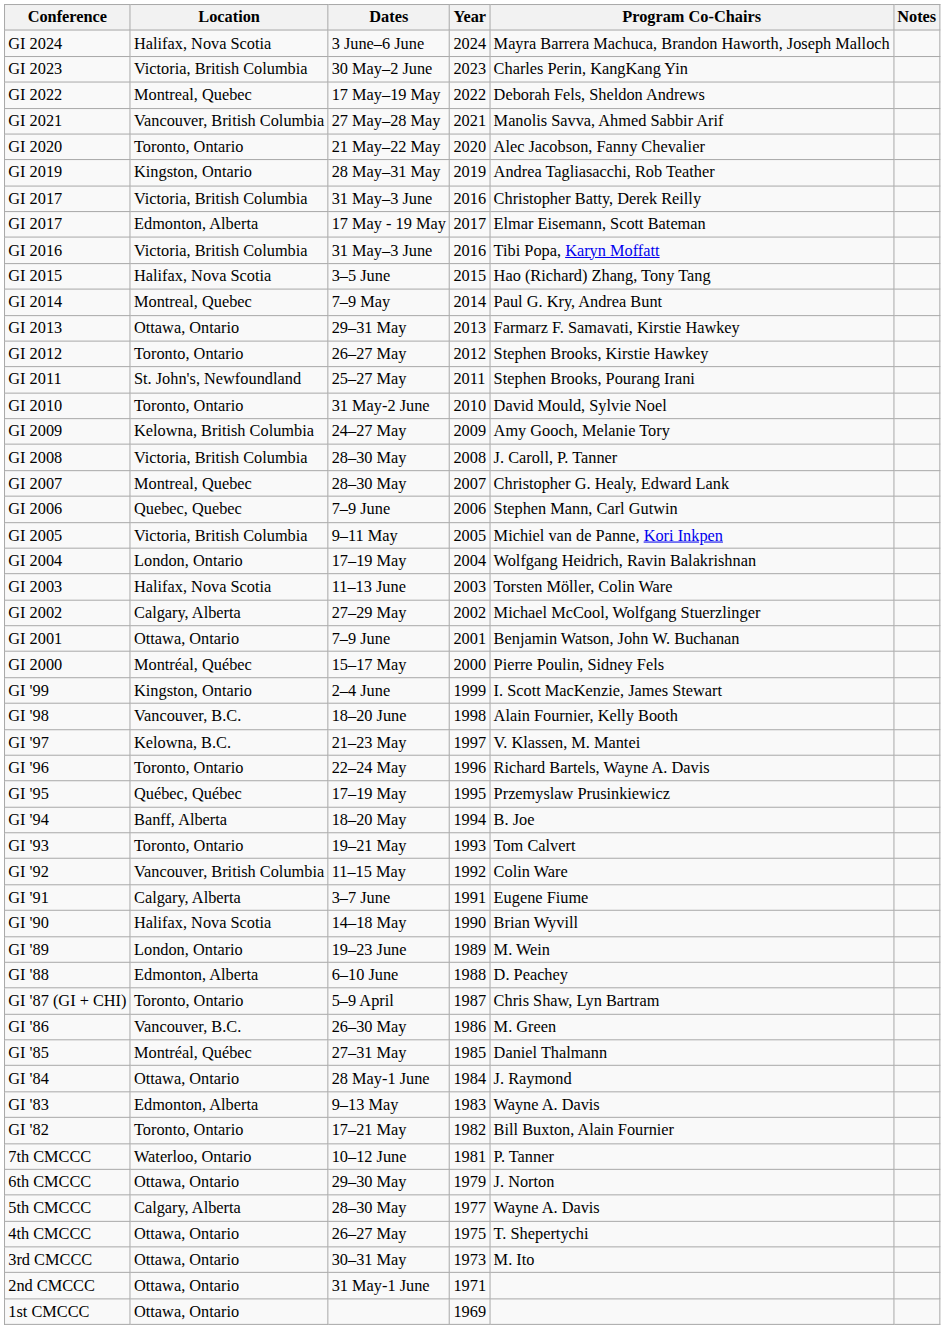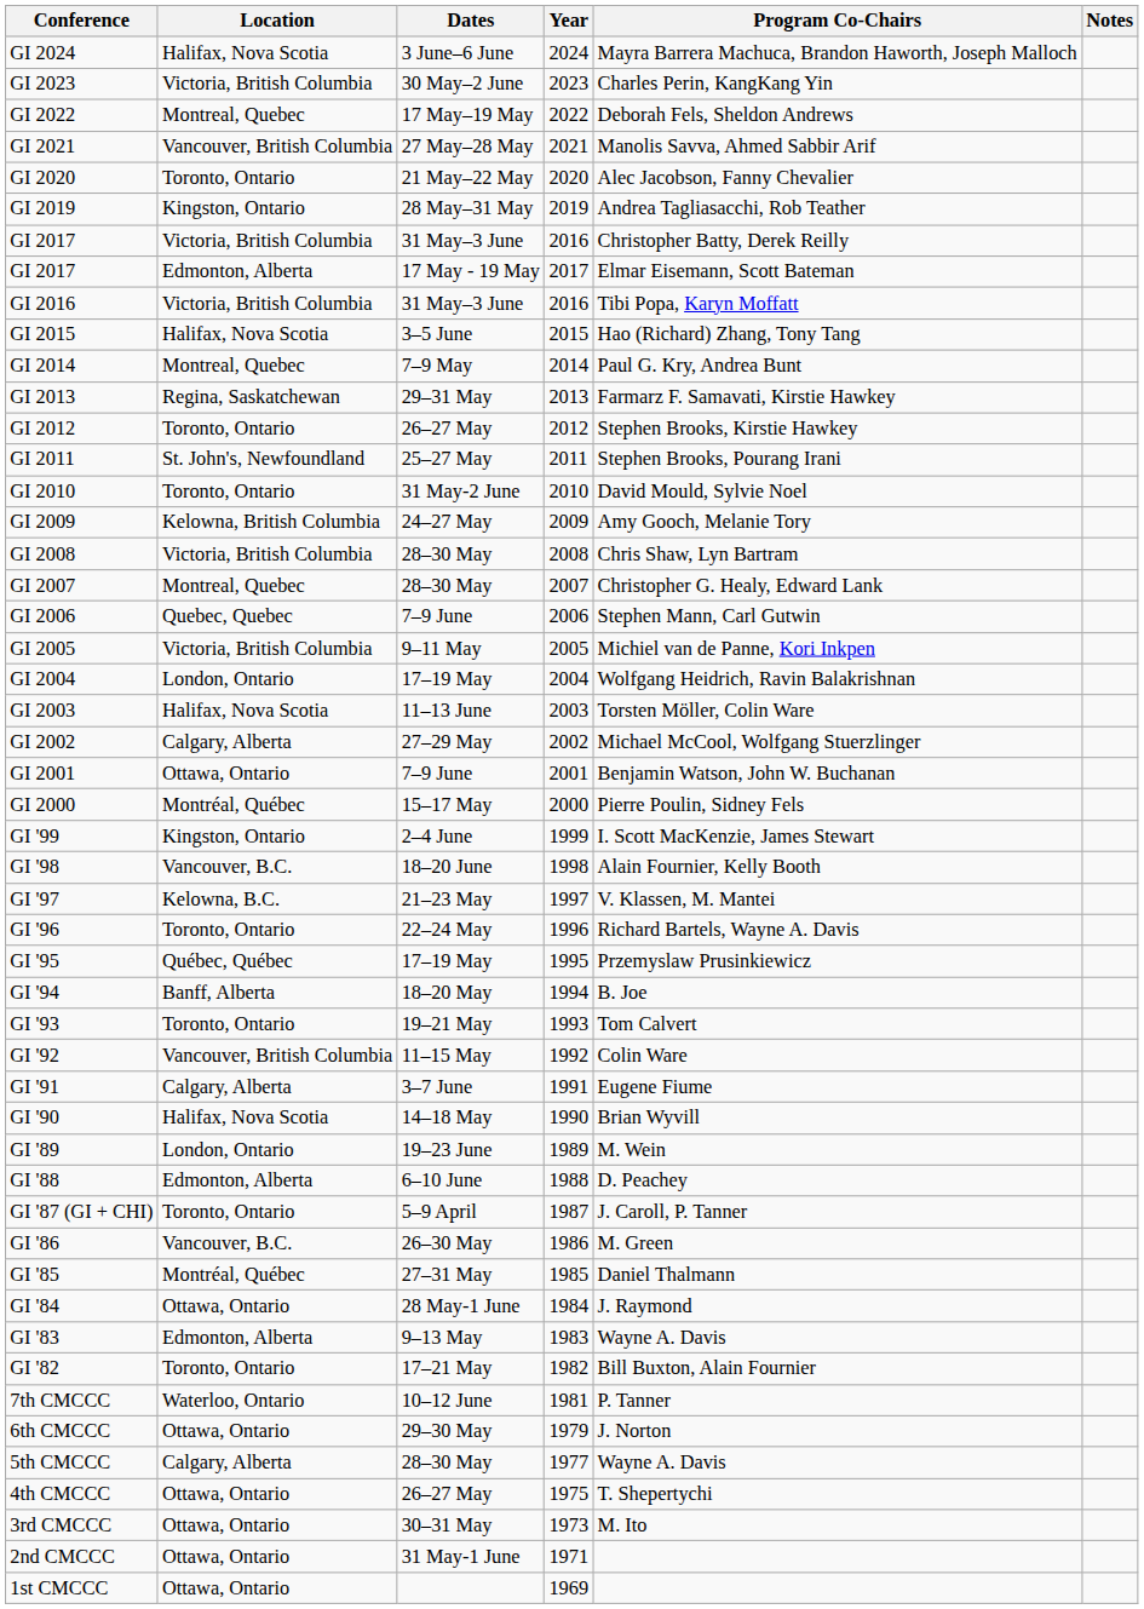GI 2013 | Location: Ottawa, Ontario -> Regina, Saskatchewan
GI 2008 | Program Co-Chairs: J. Caroll, P. Tanner -> Chris Shaw, Lyn Bartram
GI '87 (GI + CHI) | Program Co-Chairs: Chris Shaw, Lyn Bartram -> J. Caroll, P. Tanner
